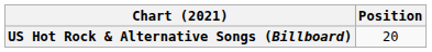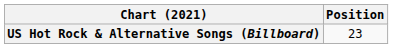US Hot Rock & Alternative Songs (Billboard) | Position: 20 -> 23
